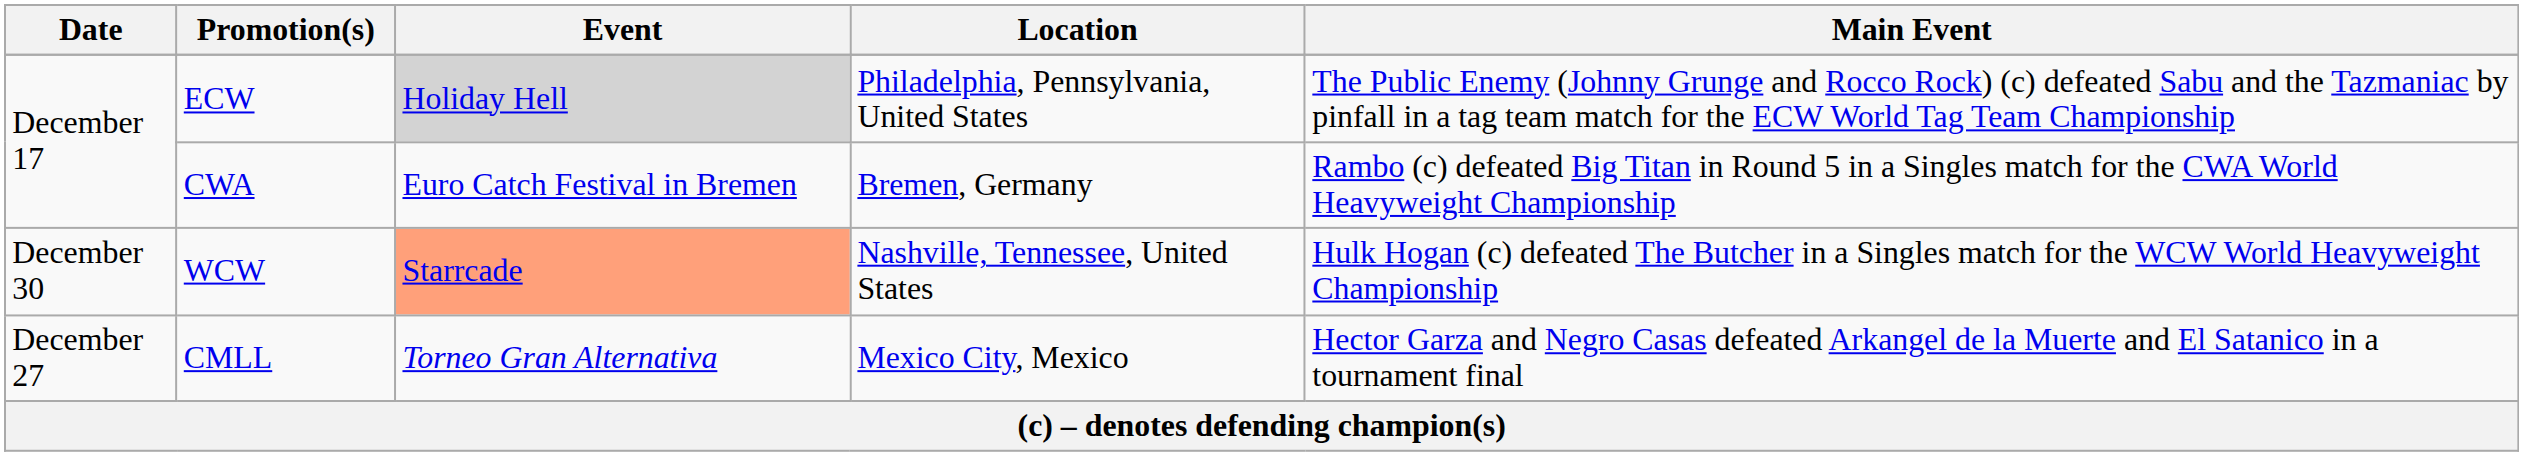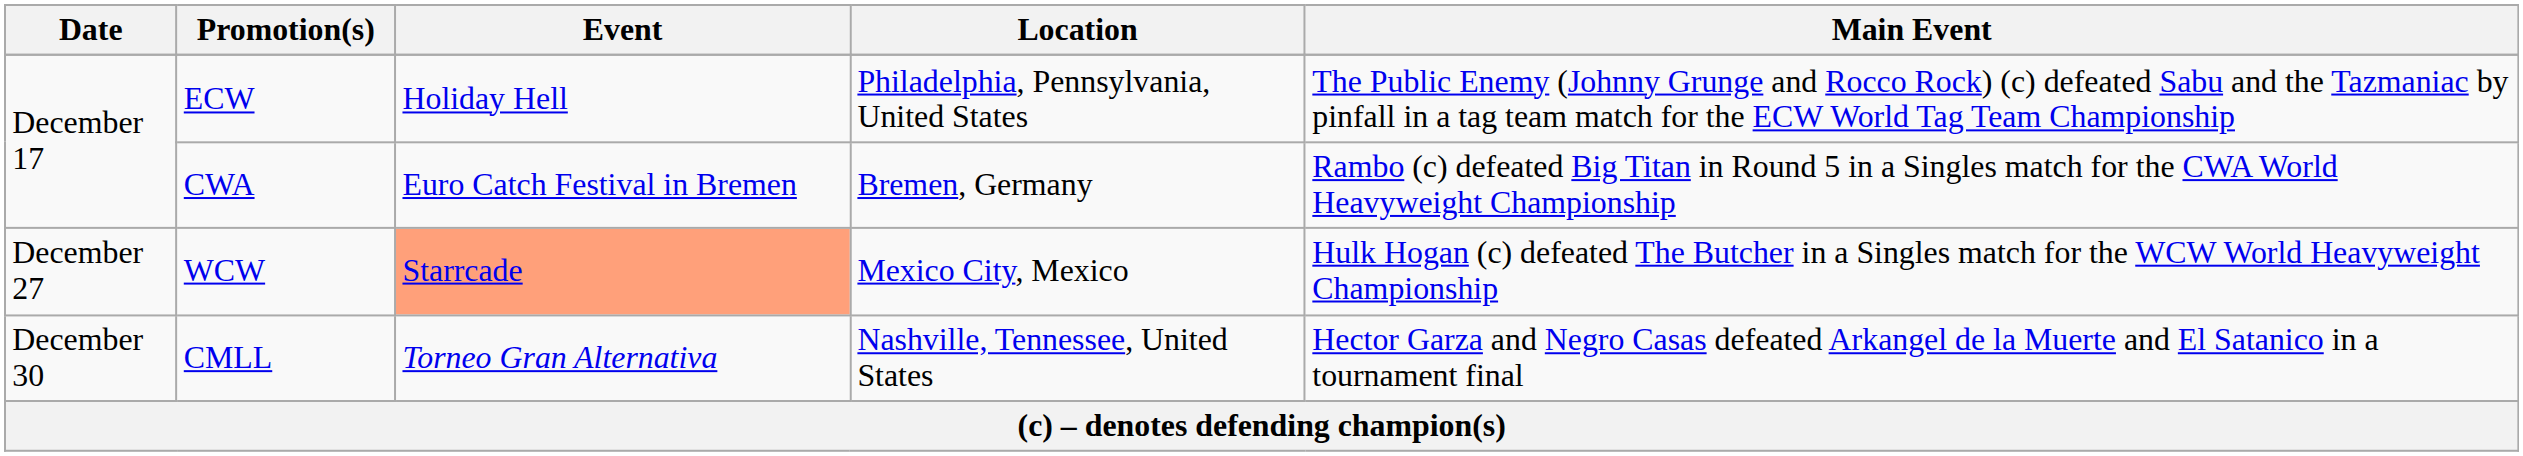ECW | Event: lightgrey background -> no background
WCW | Date: December 30 -> December 27
WCW | Location: Nashville, Tennessee, United States -> Mexico City, Mexico
CMLL | Date: December 27 -> December 30
CMLL | Location: Mexico City, Mexico -> Nashville, Tennessee, United States
